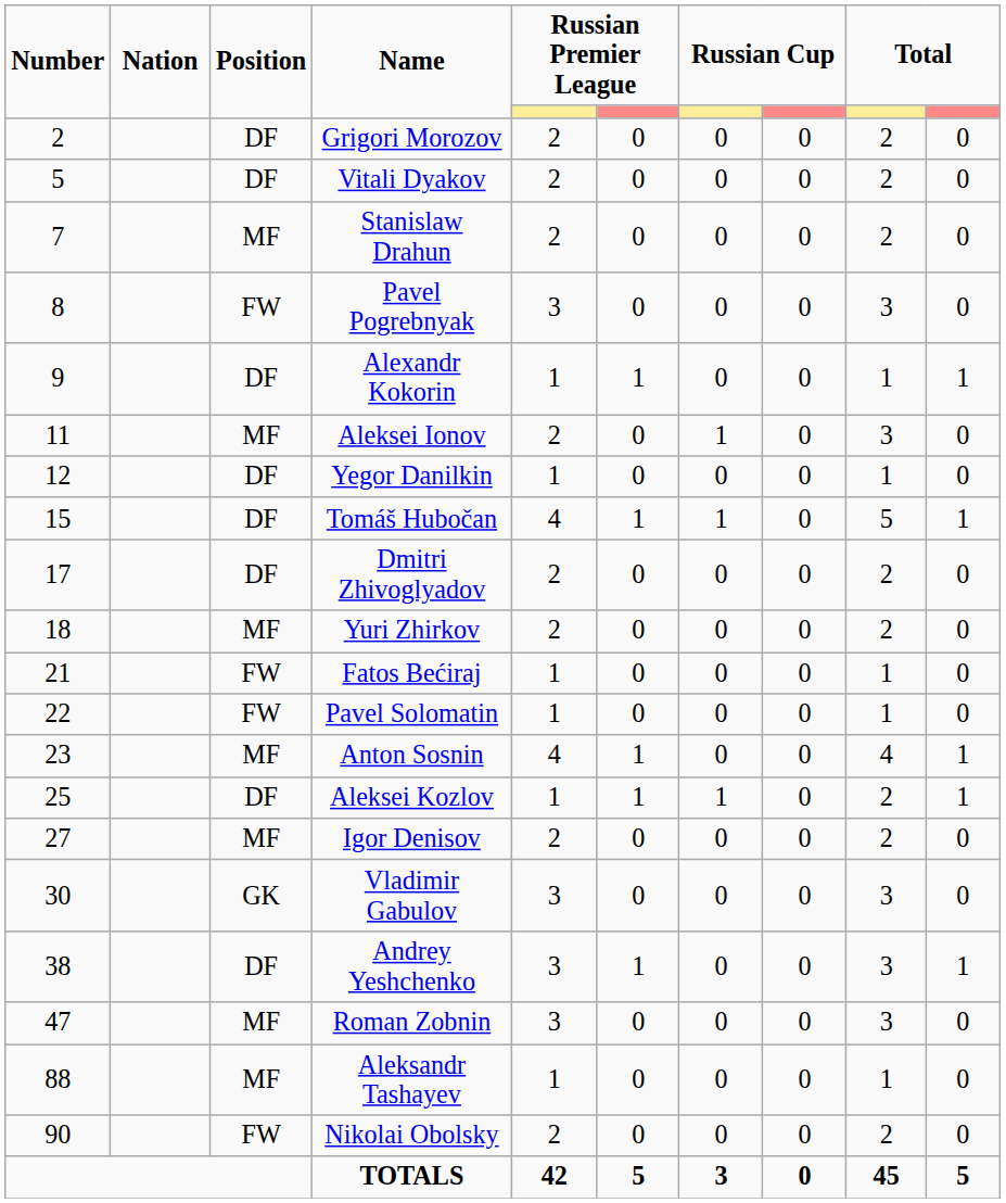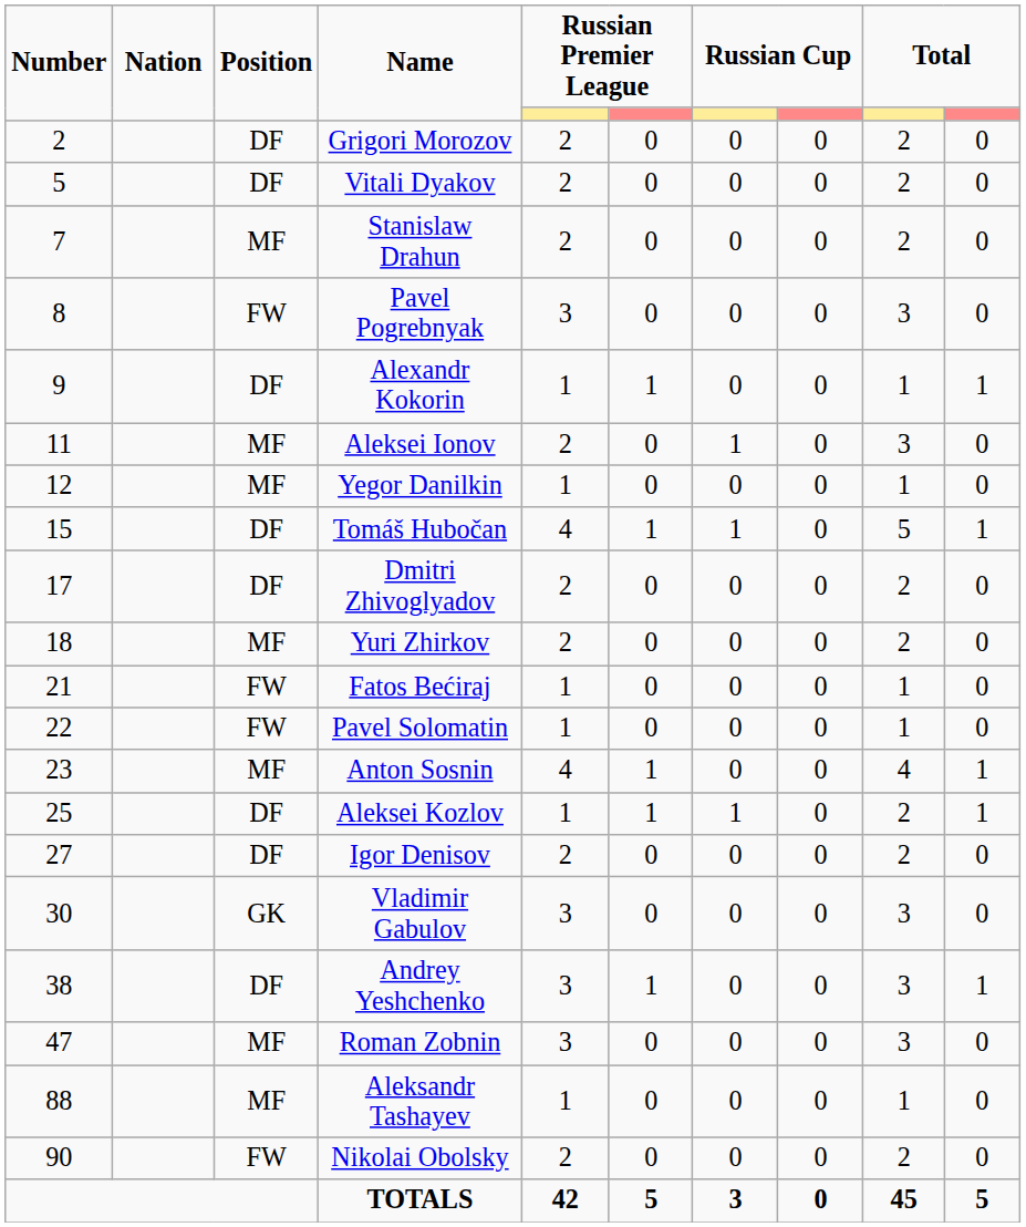Yegor Danilkin | Position: DF -> MF
Igor Denisov | Position: MF -> DF
